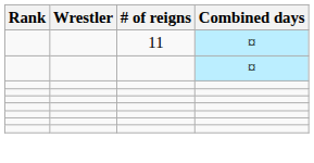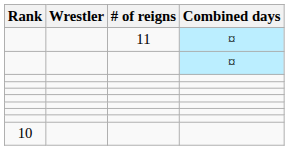+ row: 10
